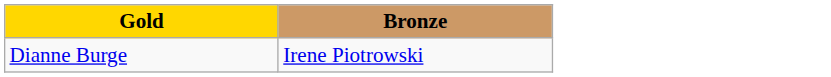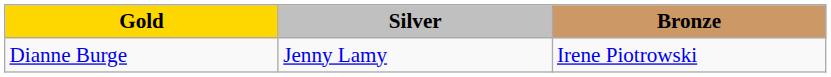+ column: Silver | Jenny Lamy
